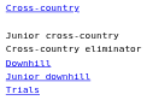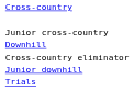rows swapped: Cross-country eliminator <-> Downhill
